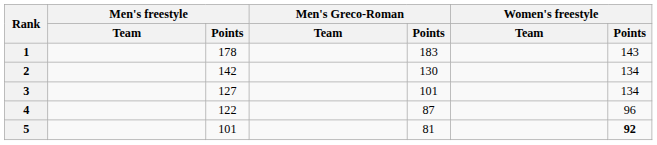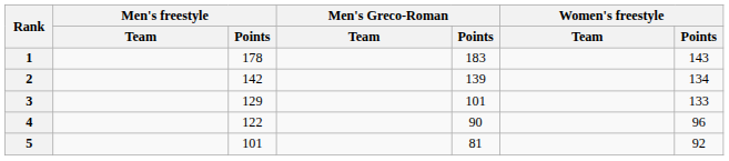2 | Men's Greco-Roman / Points: 130 -> 139
3 | Men's freestyle / Points: 127 -> 129
3 | Women's freestyle / Points: 134 -> 133
4 | Men's Greco-Roman / Points: 87 -> 90
5 | Women's freestyle / Points: bold -> normal
